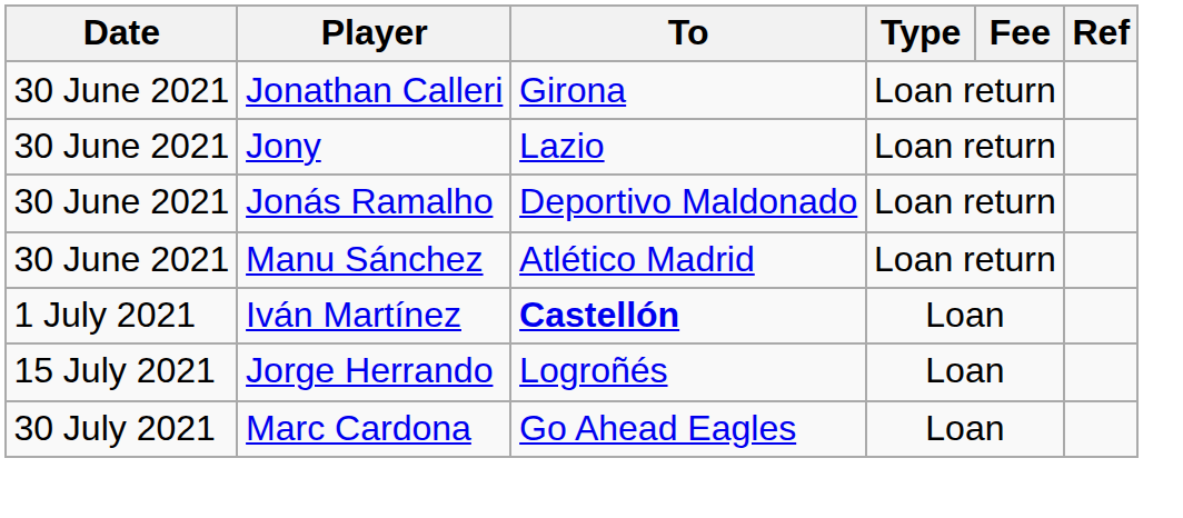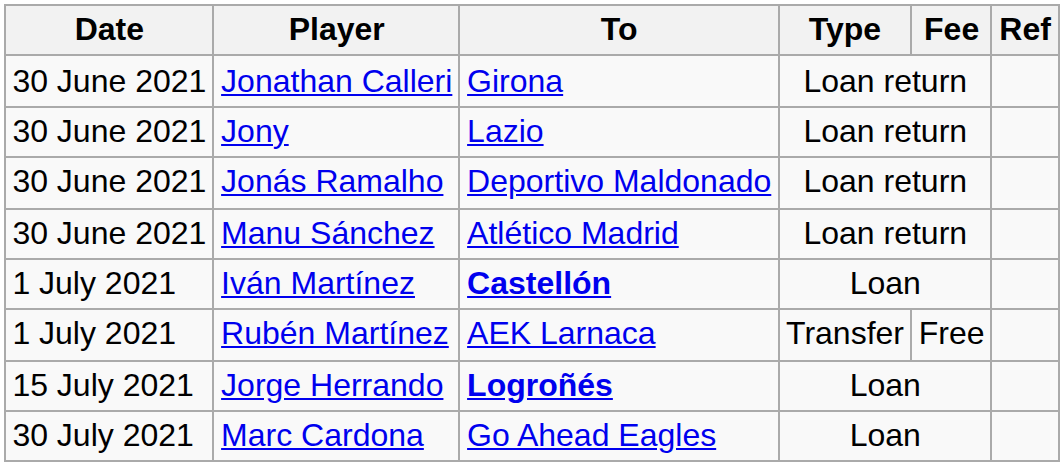+ row: 1 July 2021 | Rubén Martínez | AEK Larnaca | Transfer | Free
Jorge Herrando | To: normal -> bold
